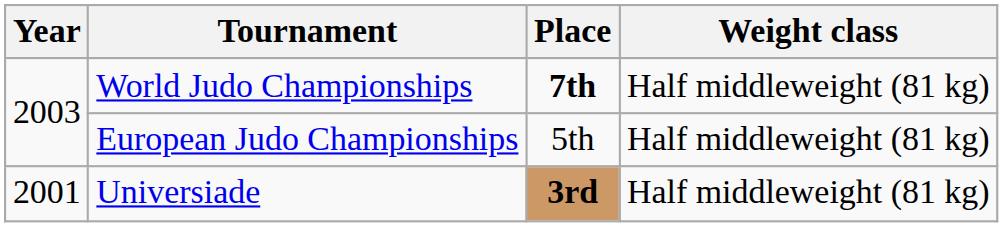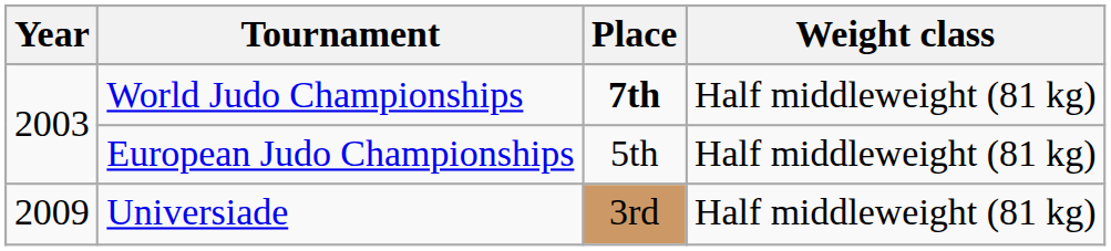Universiade | Year: 2001 -> 2009
Universiade | Place: bold -> normal
